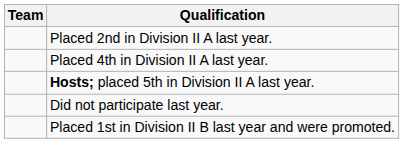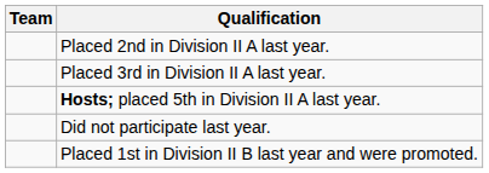+ row: Placed 3rd in Division II A last year.
- row: Placed 4th in Division II A last year.
